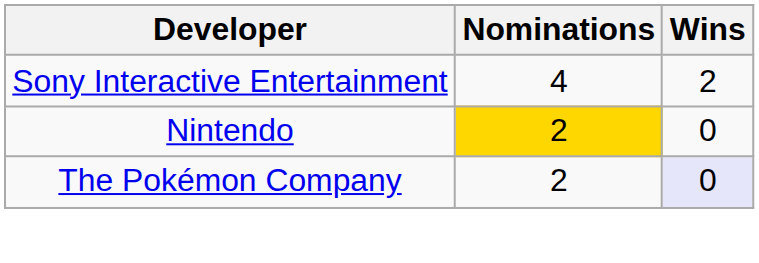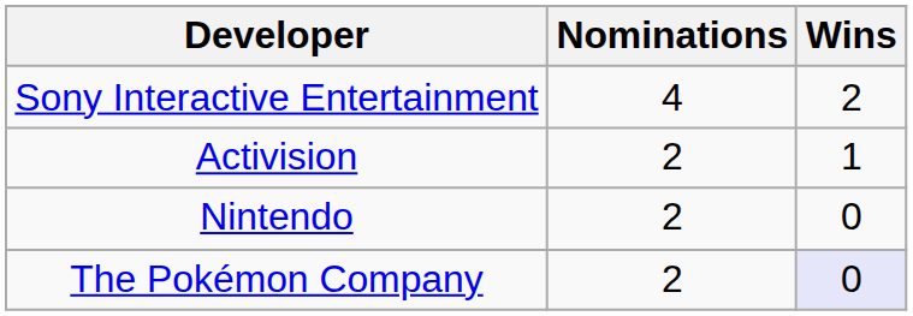+ row: Activision | 2 | 1
Nintendo | Nominations: gold background -> no background
